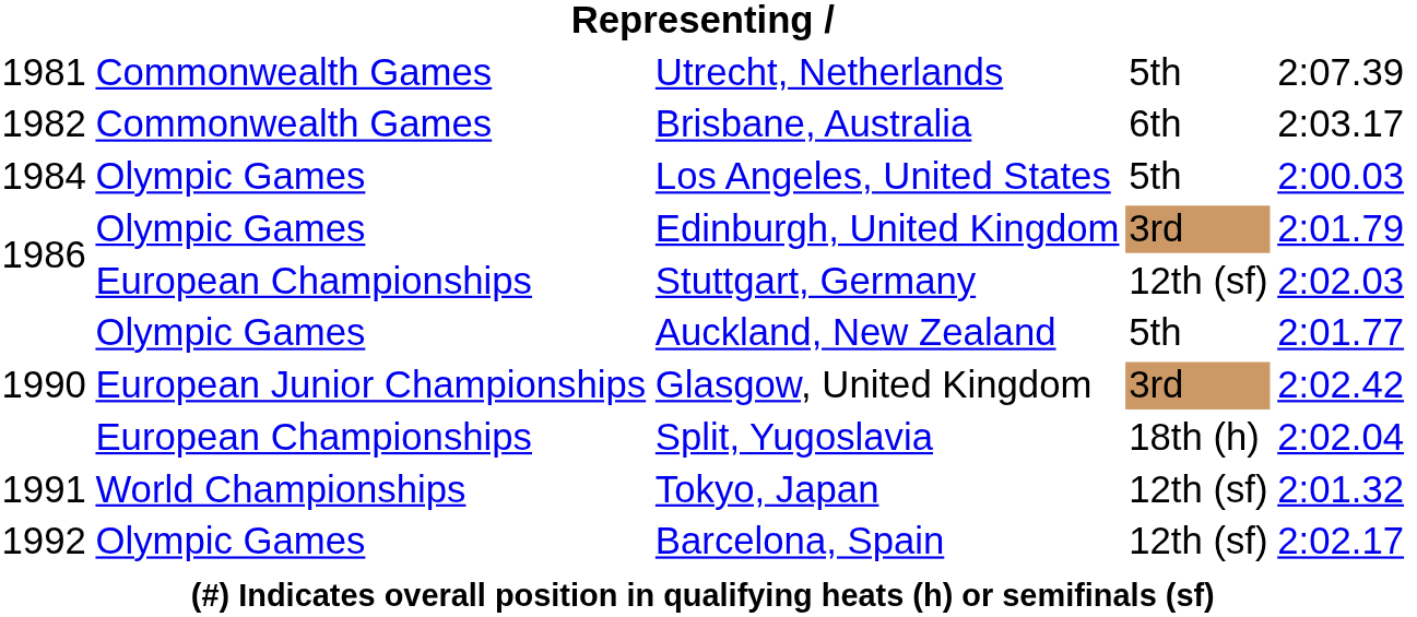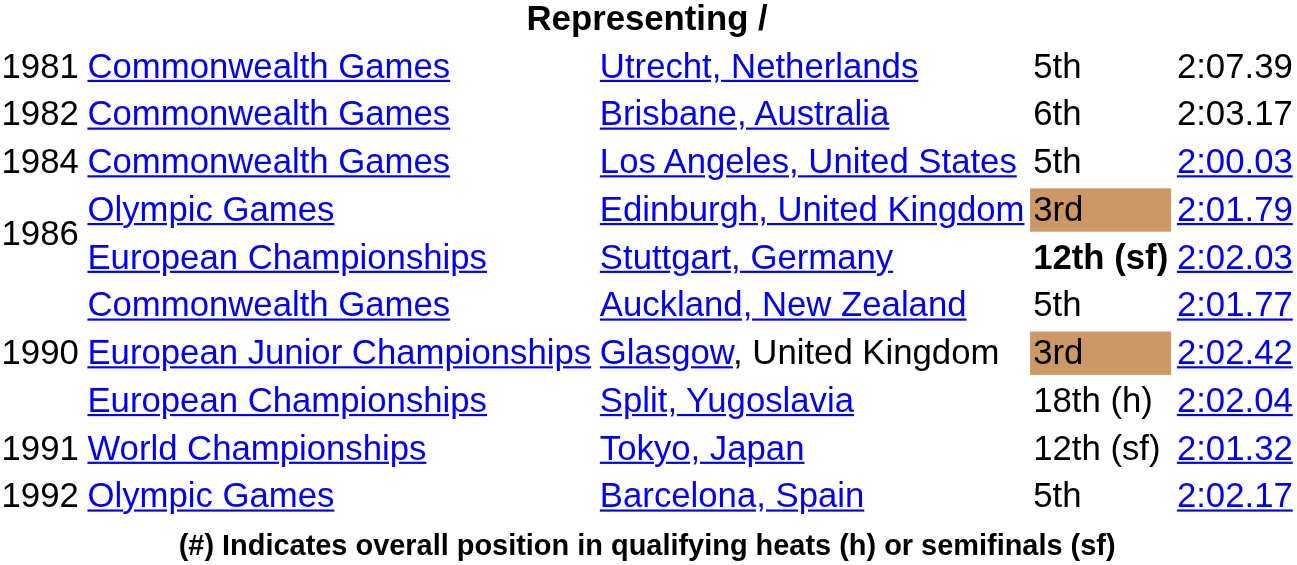Los Angeles, United States | column 2: Olympic Games -> Commonwealth Games
Stuttgart, Germany | column 4: normal -> bold
Auckland, New Zealand | column 2: Olympic Games -> Commonwealth Games
Barcelona, Spain | column 4: 12th (sf) -> 5th
